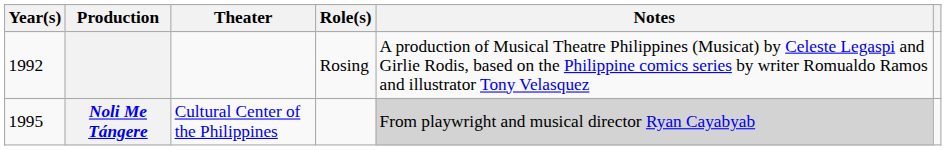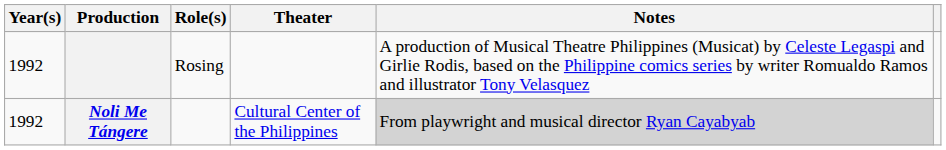columns swapped: Theater <-> Role(s)
Noli Me Tángere | Year(s): 1995 -> 1992
